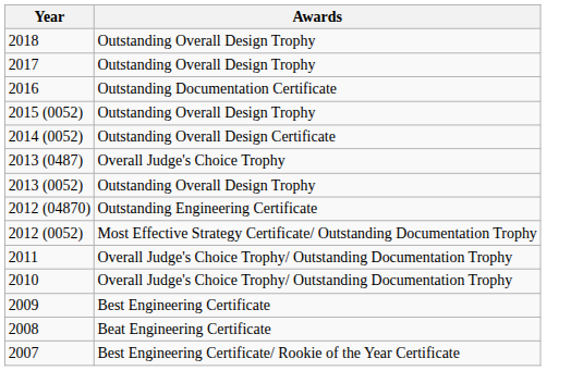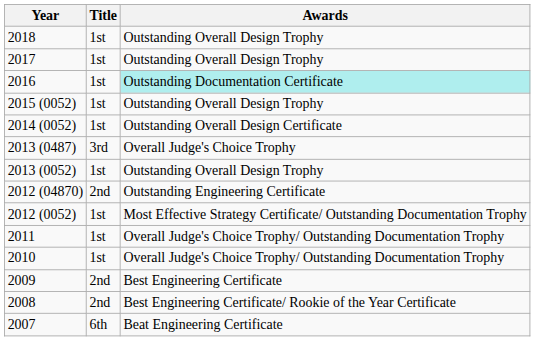+ column: Title | 1st | 1st | 1st | 1st | 1st | 3rd | 1st | 2nd | 1st | 1st | 1st | 2nd | 2nd | 6th
2016 | Awards: no background -> paleturquoise background
2008 | Awards: Beat Engineering Certificate -> Best Engineering Certificate/ Rookie of the Year Certificate
2007 | Awards: Best Engineering Certificate/ Rookie of the Year Certificate -> Beat Engineering Certificate
